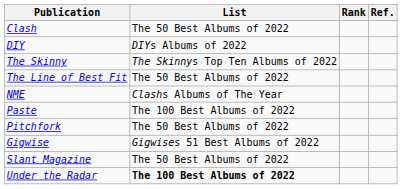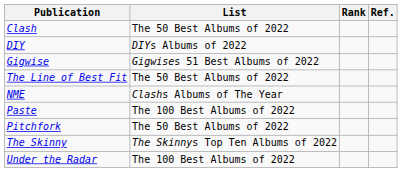rows swapped: Gigwise <-> The Skinny
- row: Slant Magazine | The 50 Best Albums of 2022
Under the Radar | List: bold -> normal
